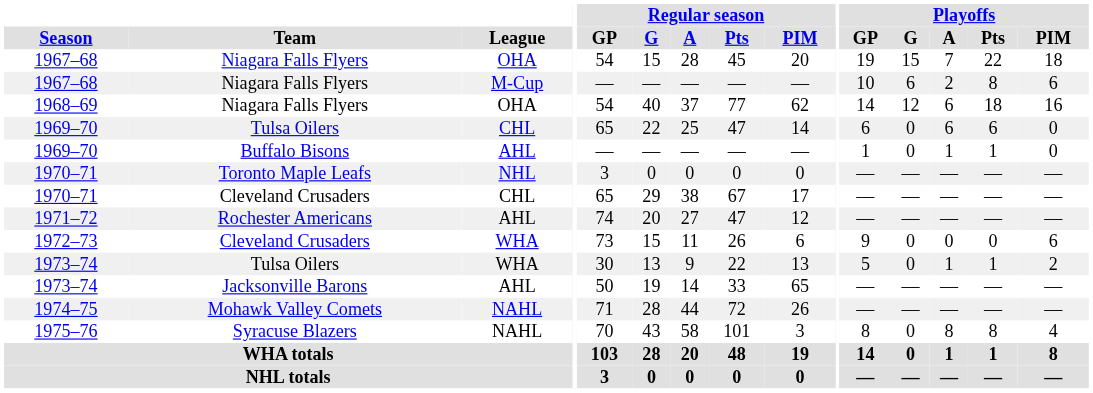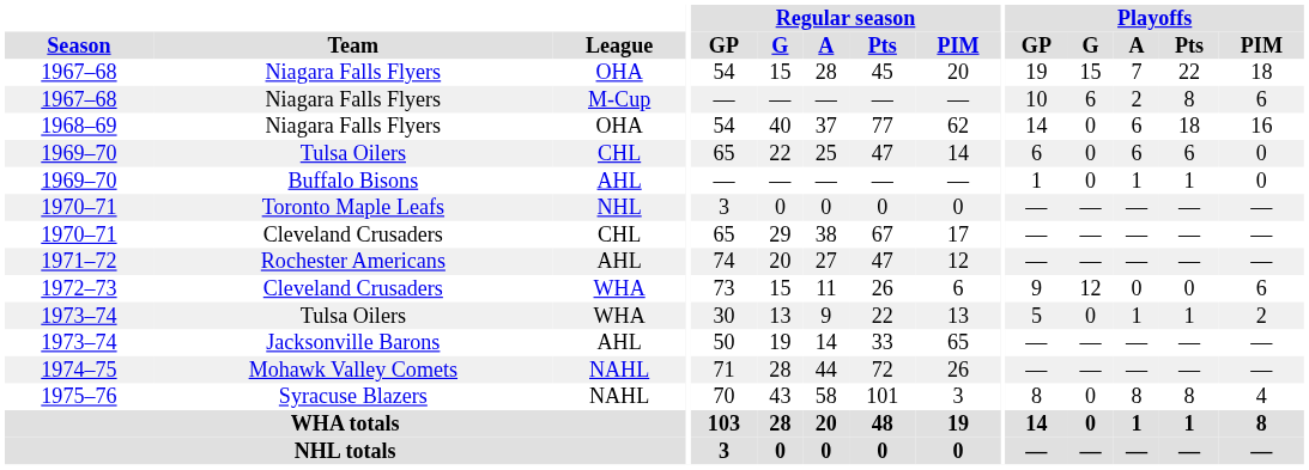1968–69 | Playoffs / G: 12 -> 0
1972–73 | Playoffs / G: 0 -> 12
